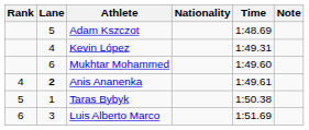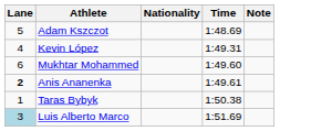- column: Rank | 4 | 5 | 6
Luis Alberto Marco | Lane: no background -> lightblue background
